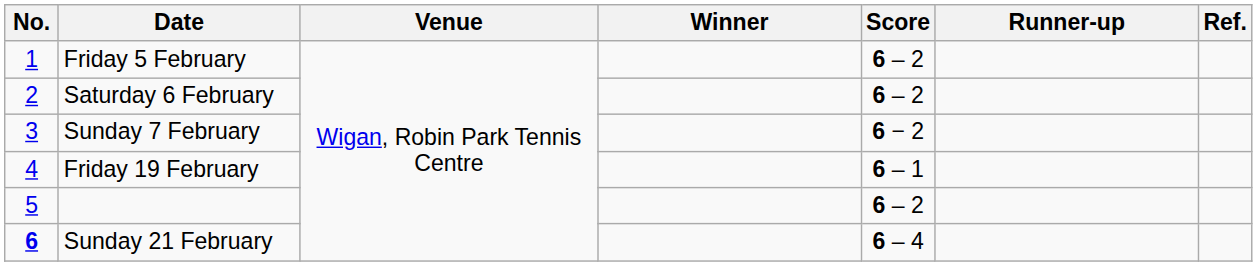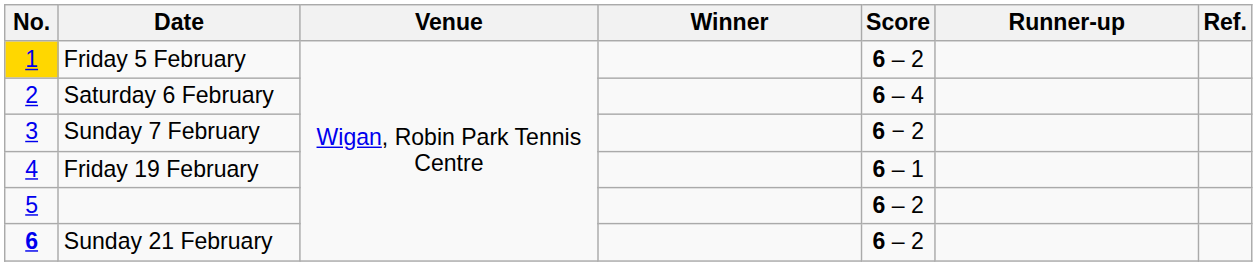Friday 5 February | No.: no background -> gold background
Saturday 6 February | Score: 6 – 2 -> 6 – 4
Sunday 21 February | Score: 6 – 4 -> 6 – 2
